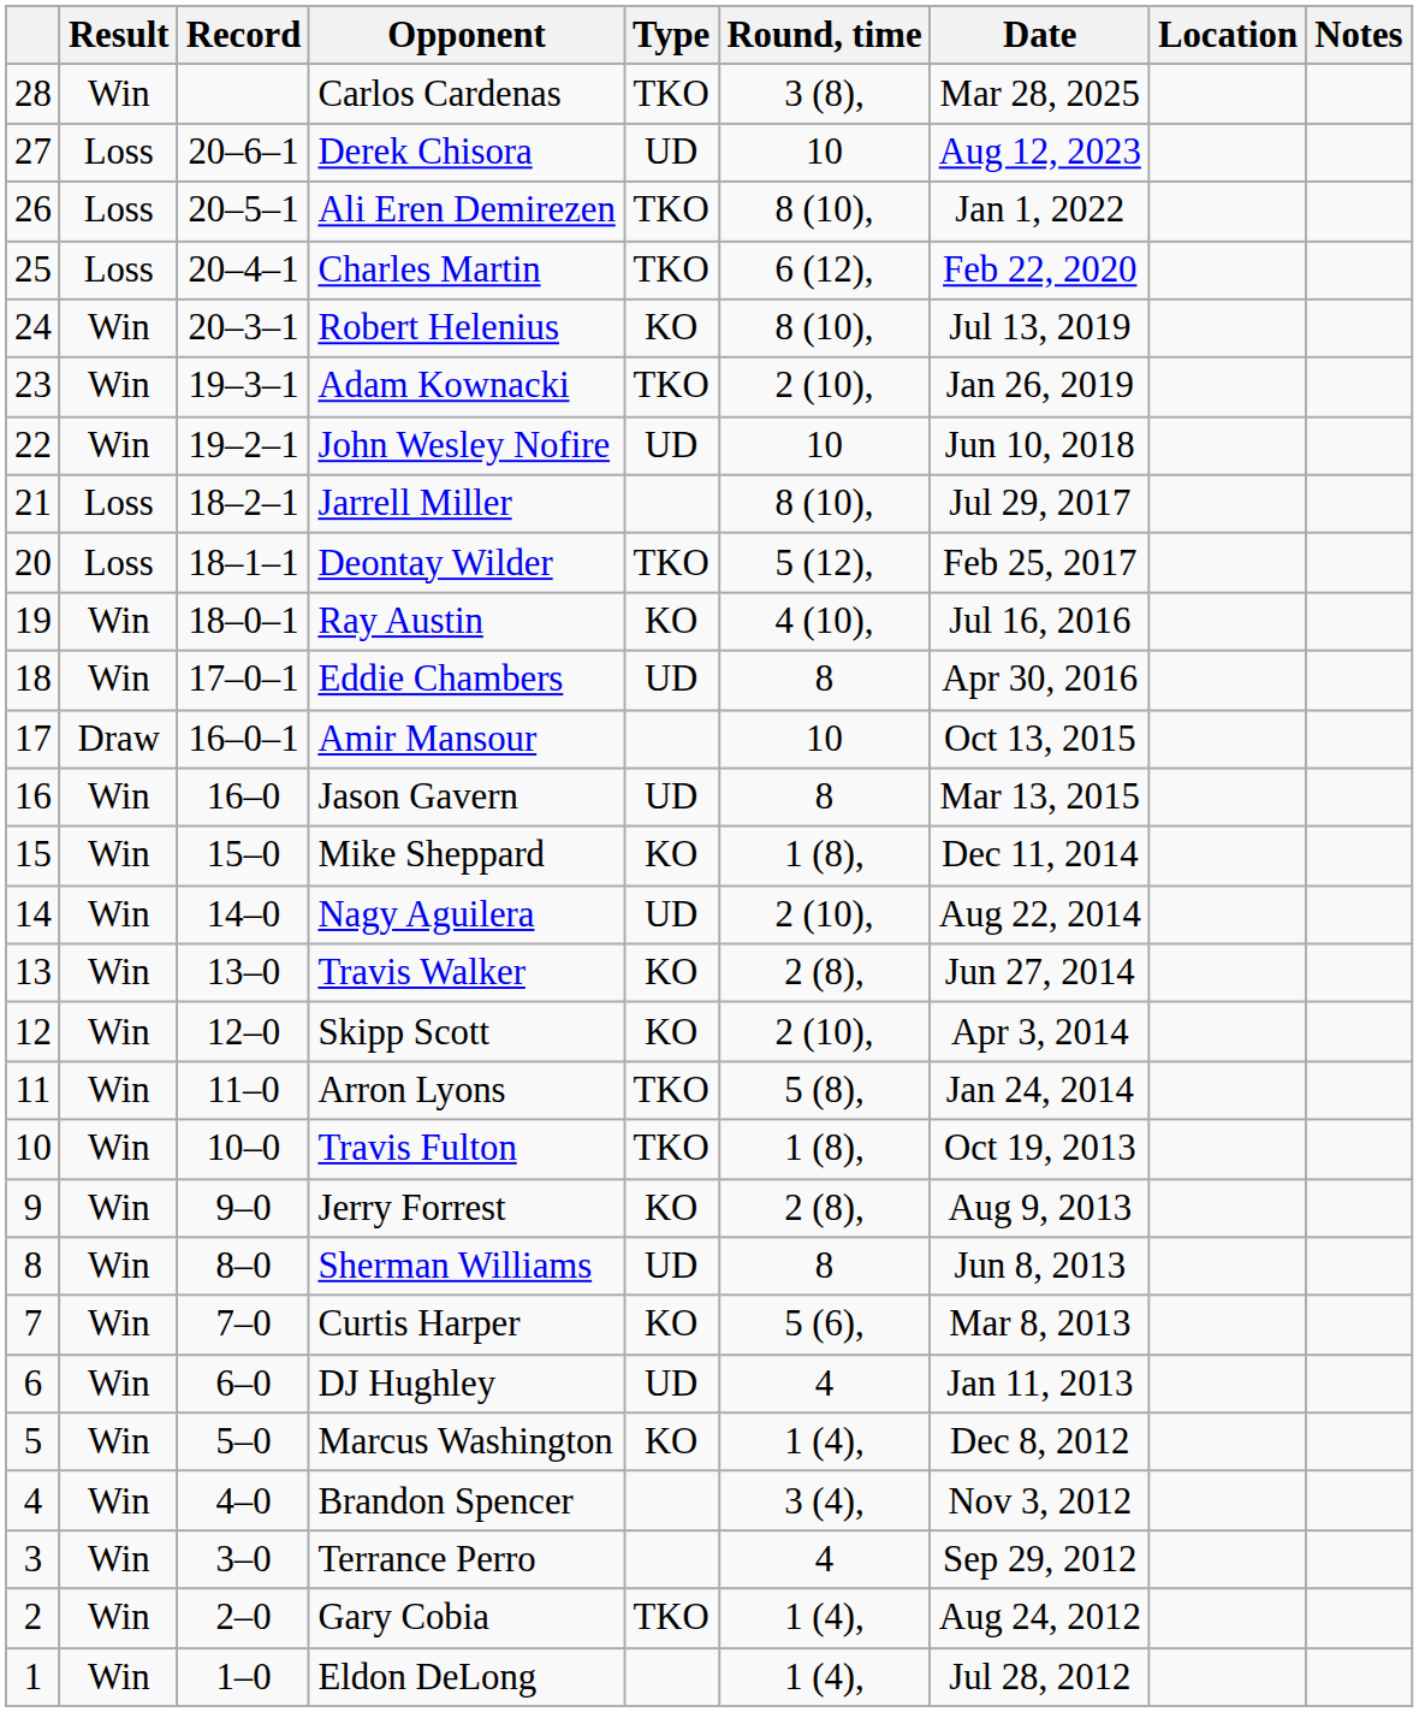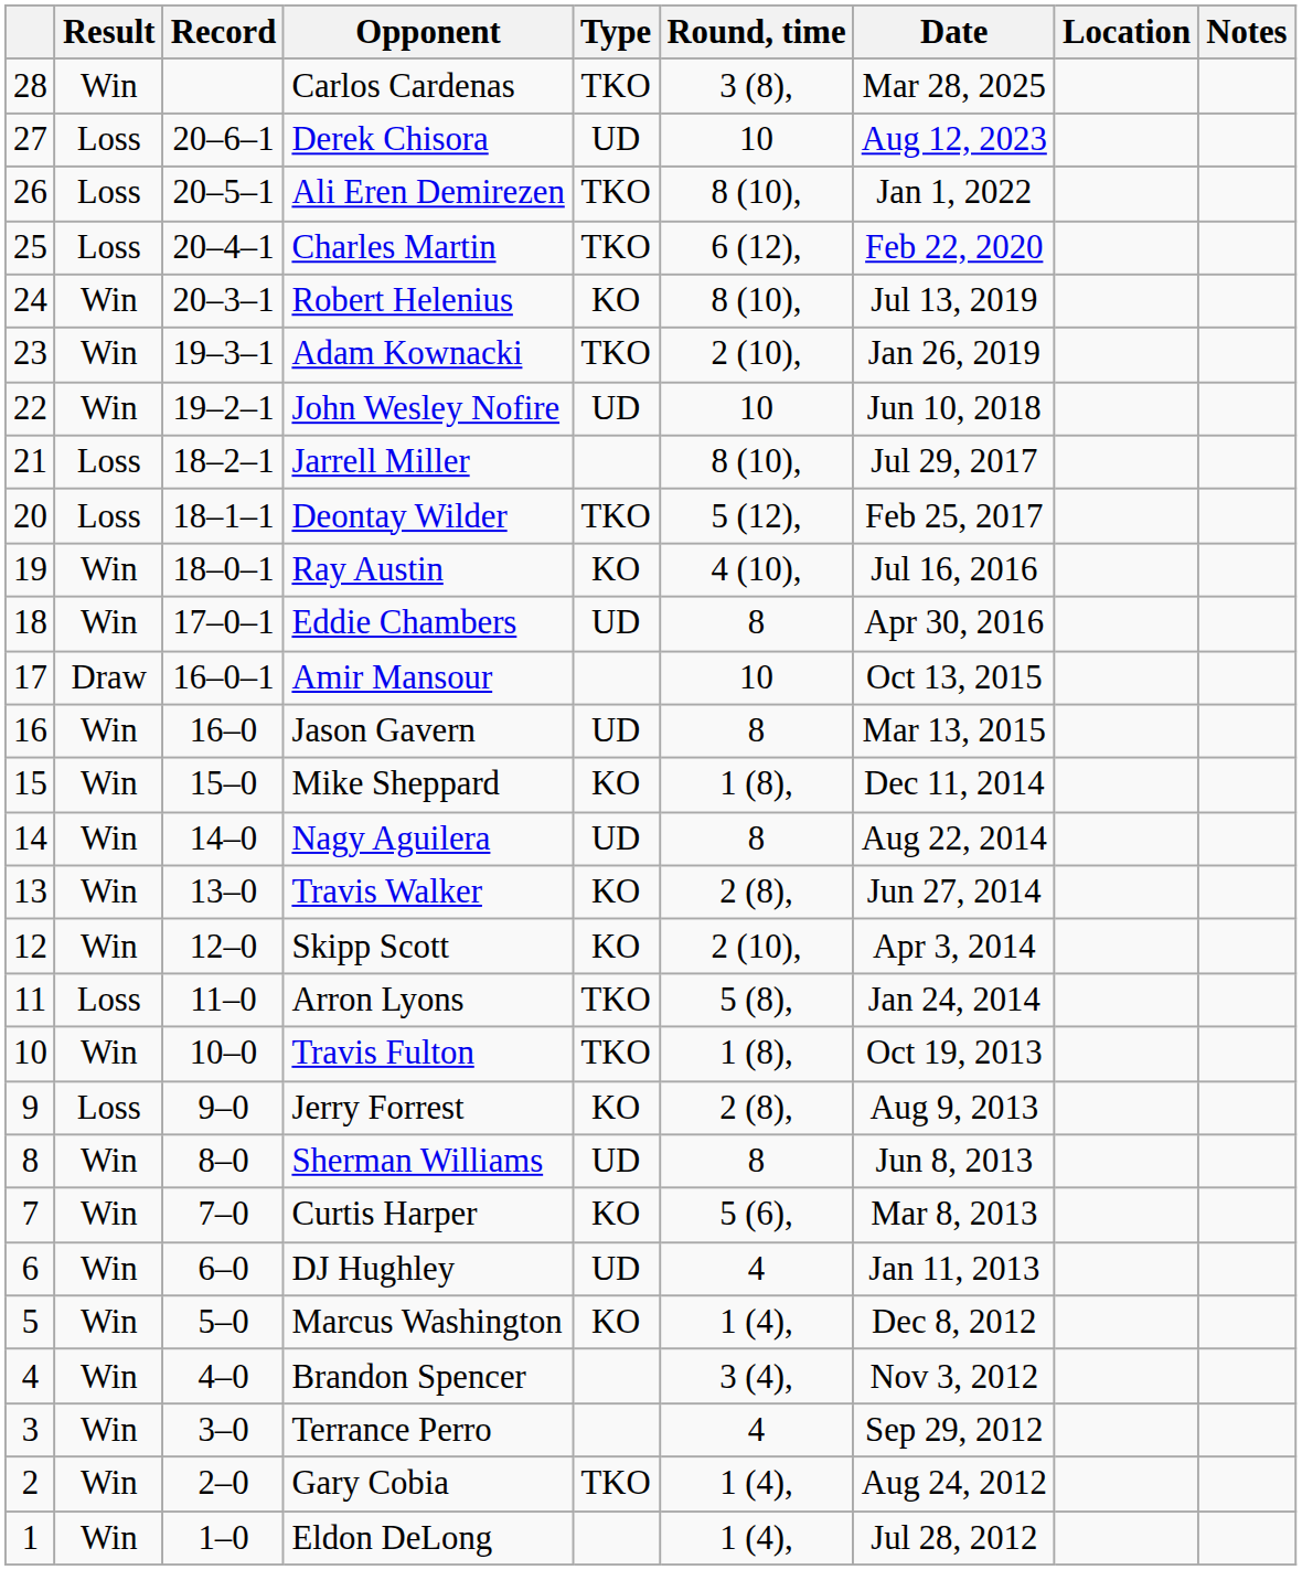Nagy Aguilera | Round, time: 2 (10), -> 8
Arron Lyons | Result: Win -> Loss
Jerry Forrest | Result: Win -> Loss
